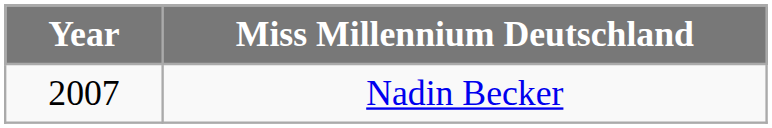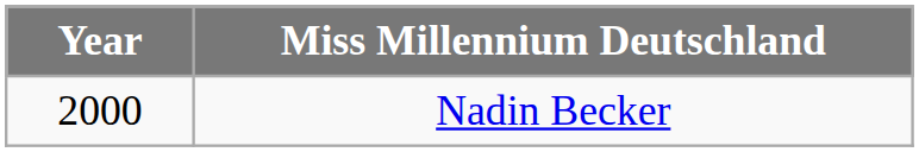Nadin Becker | Year: 2007 -> 2000
